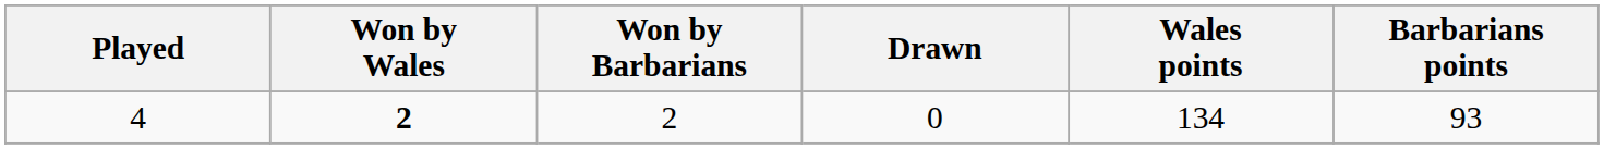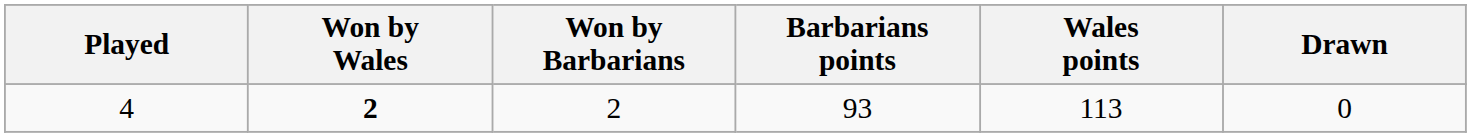columns swapped: Drawn <-> Barbarians points
4 | Wales points: 134 -> 113
